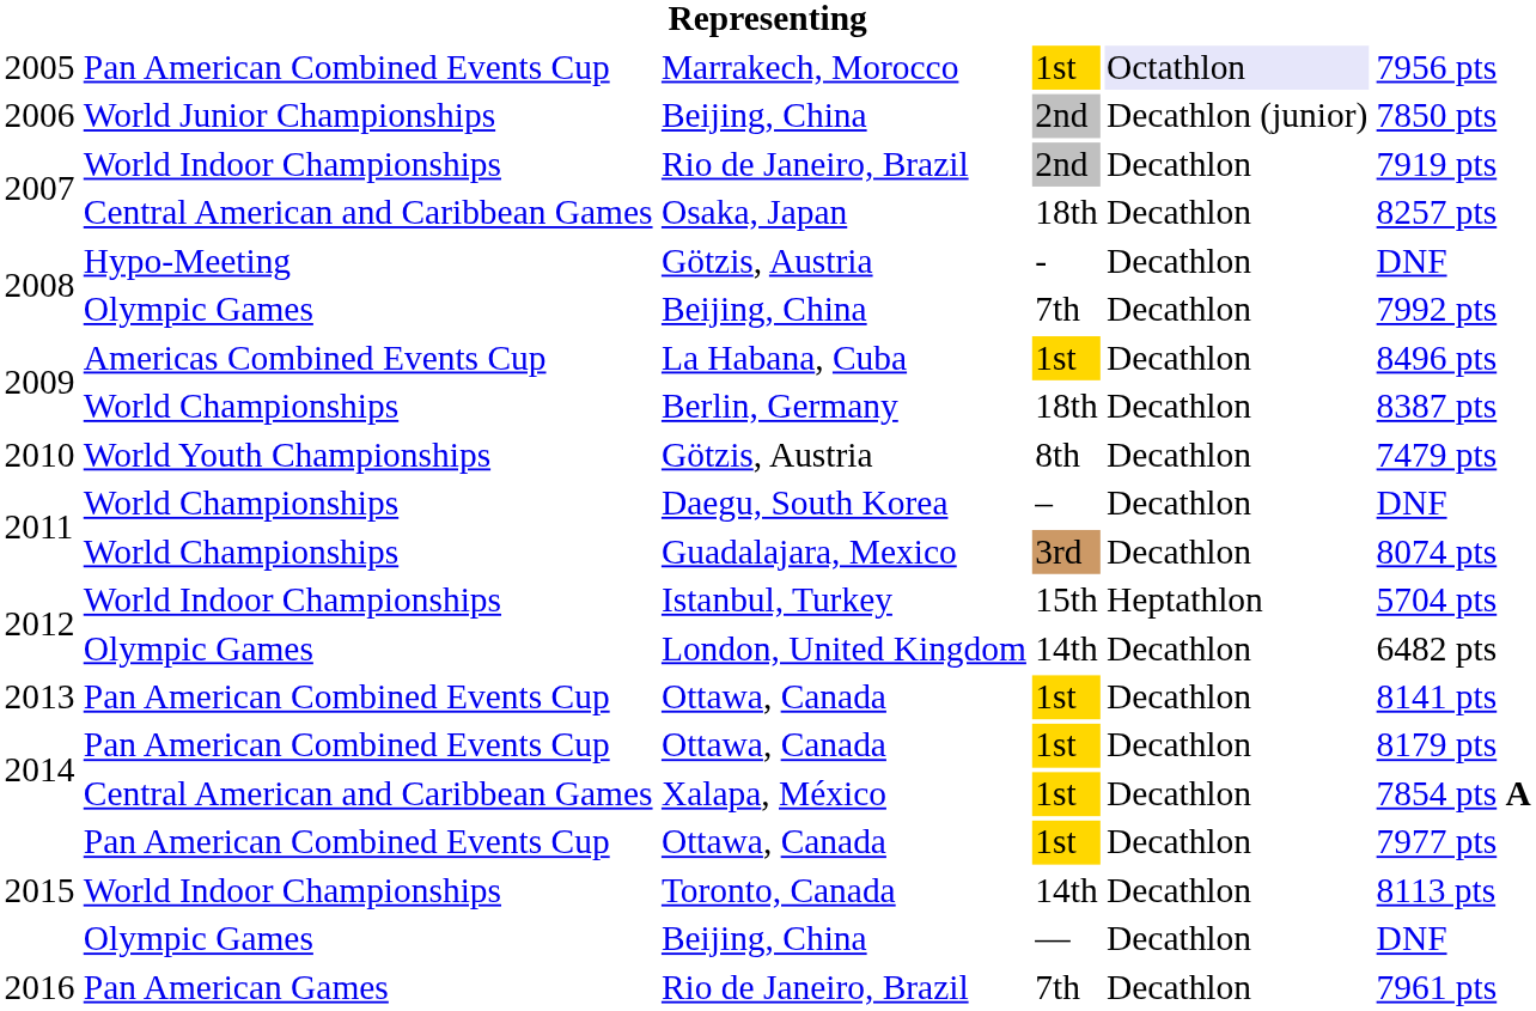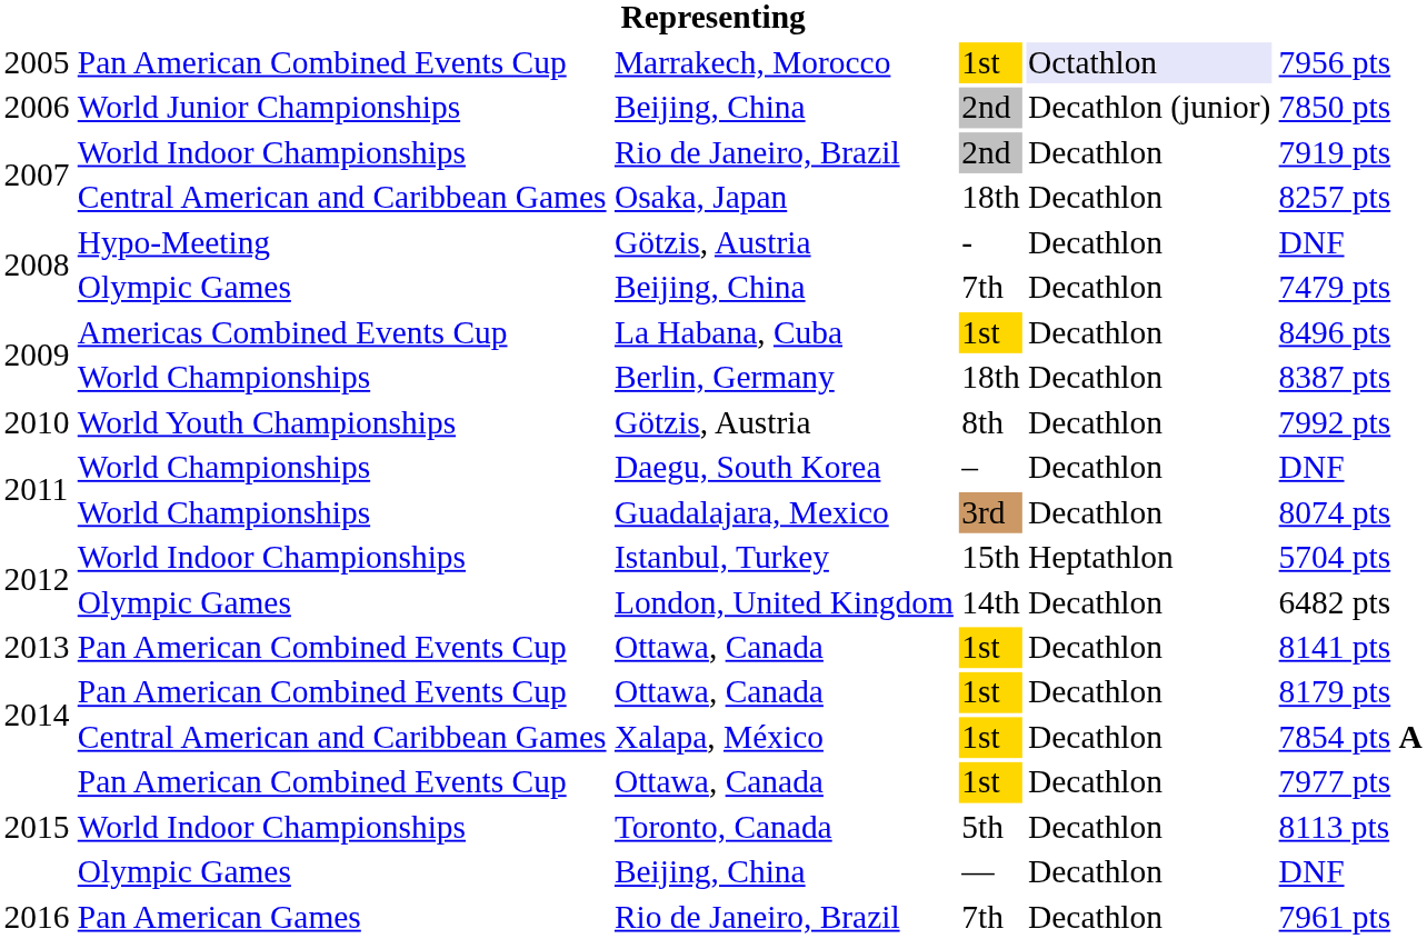2008 / Beijing, China | column 6: 7992 pts -> 7479 pts
2010 / Götzis, Austria | column 6: 7479 pts -> 7992 pts
Toronto, Canada | column 4: 14th -> 5th
